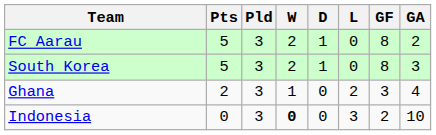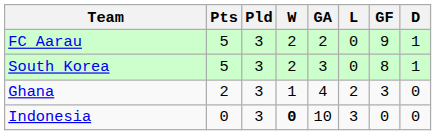columns swapped: D <-> GA
FC Aarau | GF: 8 -> 9
Indonesia | GF: 2 -> 0
